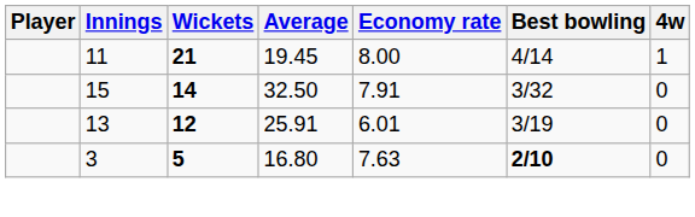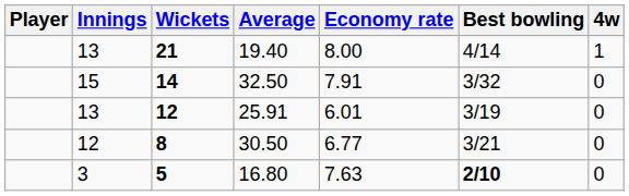21 | Innings: 11 -> 13
21 | Average: 19.45 -> 19.40
+ row: 12 | 8 | 30.50 | 6.77 | 3/21 | 0
